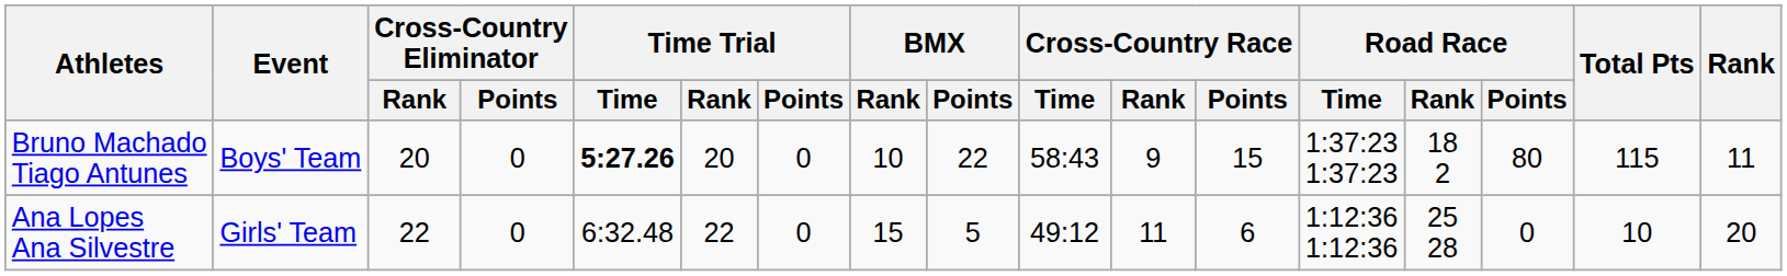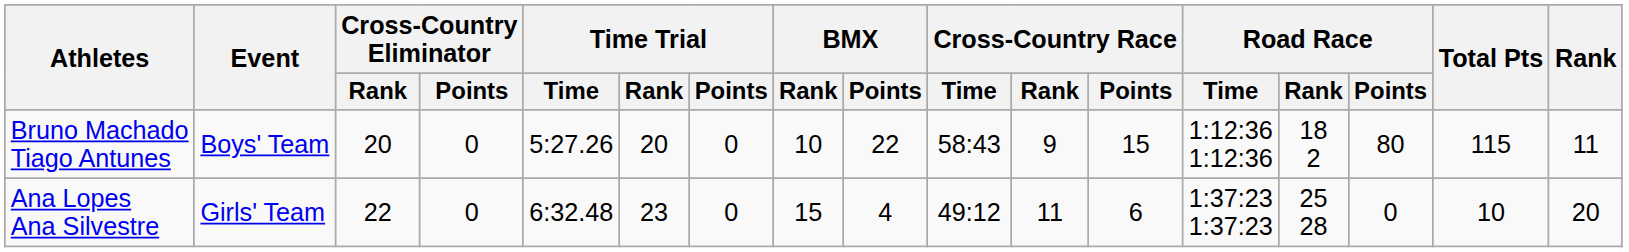Bruno Machado Tiago Antunes | Time Trial / Time: bold -> normal
Bruno Machado Tiago Antunes | Road Race / Time: 1:37:23 1:37:23 -> 1:12:36 1:12:36
Ana Lopes Ana Silvestre | Time Trial / Rank: 22 -> 23
Ana Lopes Ana Silvestre | BMX / Points: 5 -> 4
Ana Lopes Ana Silvestre | Road Race / Time: 1:12:36 1:12:36 -> 1:37:23 1:37:23
